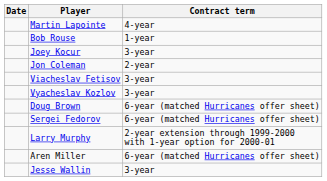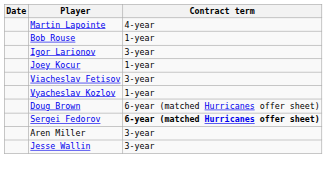+ row: Igor Larionov | 3-year
Joey Kocur | Contract term: 3-year -> 1-year
- row: Jon Coleman | 2-year
Vyacheslav Kozlov | Contract term: 3-year -> 1-year
Sergei Fedorov | Contract term: normal -> bold
- row: Larry Murphy | 2-year extension through 1999-2000 with 1-year option for 2000-01
Aren Miller | Contract term: 6-year (matched Hurricanes offer sheet) -> 3-year
